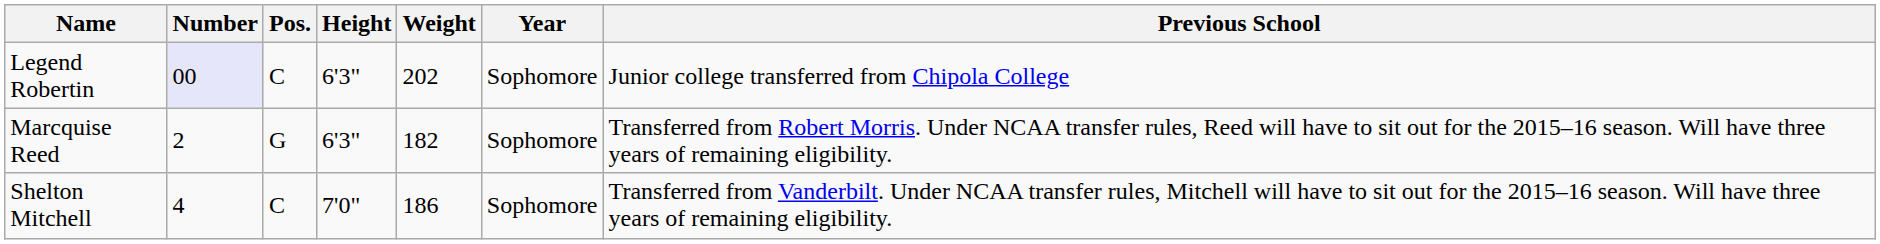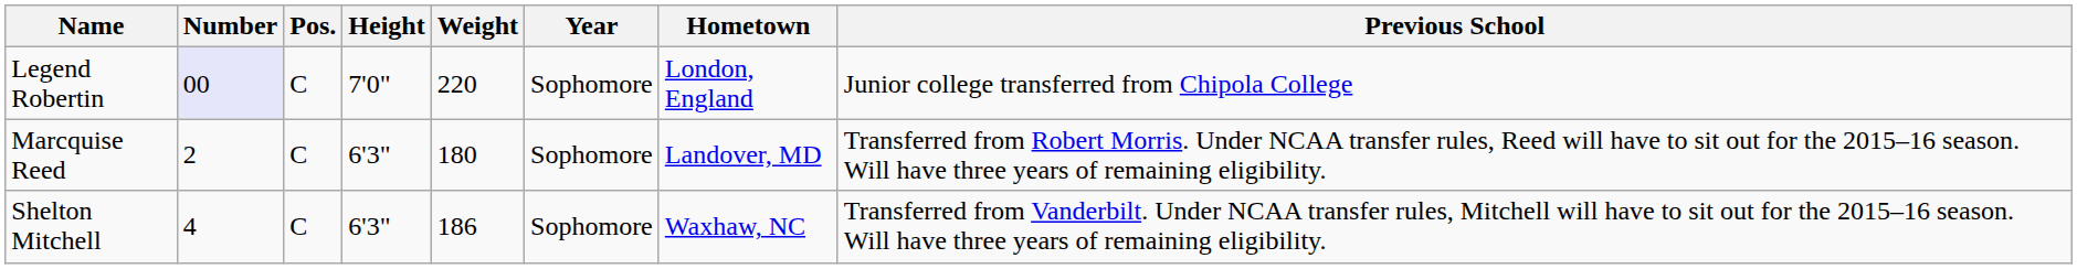+ column: Hometown | London, England | Landover, MD | Waxhaw, NC
Legend Robertin | Height: 6'3" -> 7'0"
Legend Robertin | Weight: 202 -> 220
Marcquise Reed | Pos.: G -> C
Marcquise Reed | Weight: 182 -> 180
Shelton Mitchell | Height: 7'0" -> 6'3"
